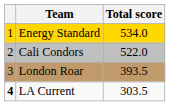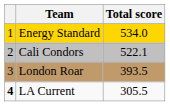Cali Condors | Total score: 522.0 -> 522.1
LA Current | Total score: 303.5 -> 305.5
